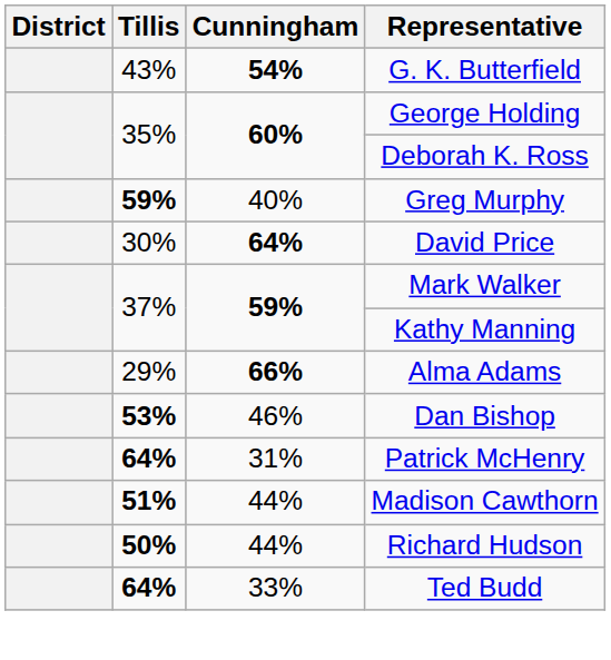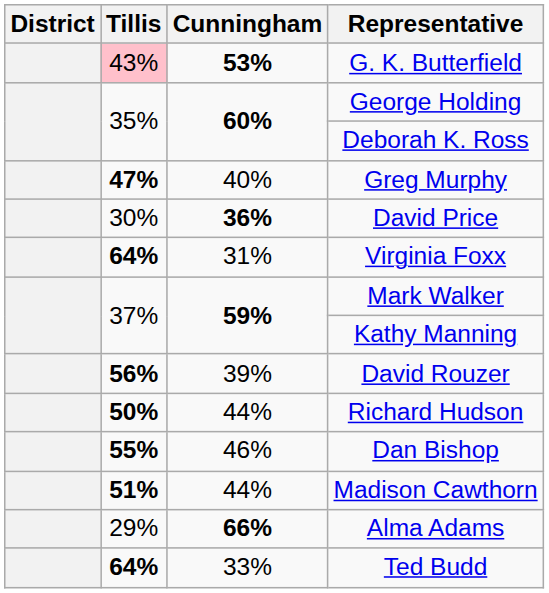G. K. Butterfield | Tillis: no background -> pink background
G. K. Butterfield | Cunningham: 54% -> 53%
Greg Murphy | Tillis: 59% -> 47%
David Price | Cunningham: 64% -> 36%
+ row: 64% | 31% | Virginia Foxx
+ row: 56% | 39% | David Rouzer
rows swapped: Richard Hudson <-> Alma Adams
Dan Bishop | Tillis: 53% -> 55%
- row: 64% | 31% | Patrick McHenry
